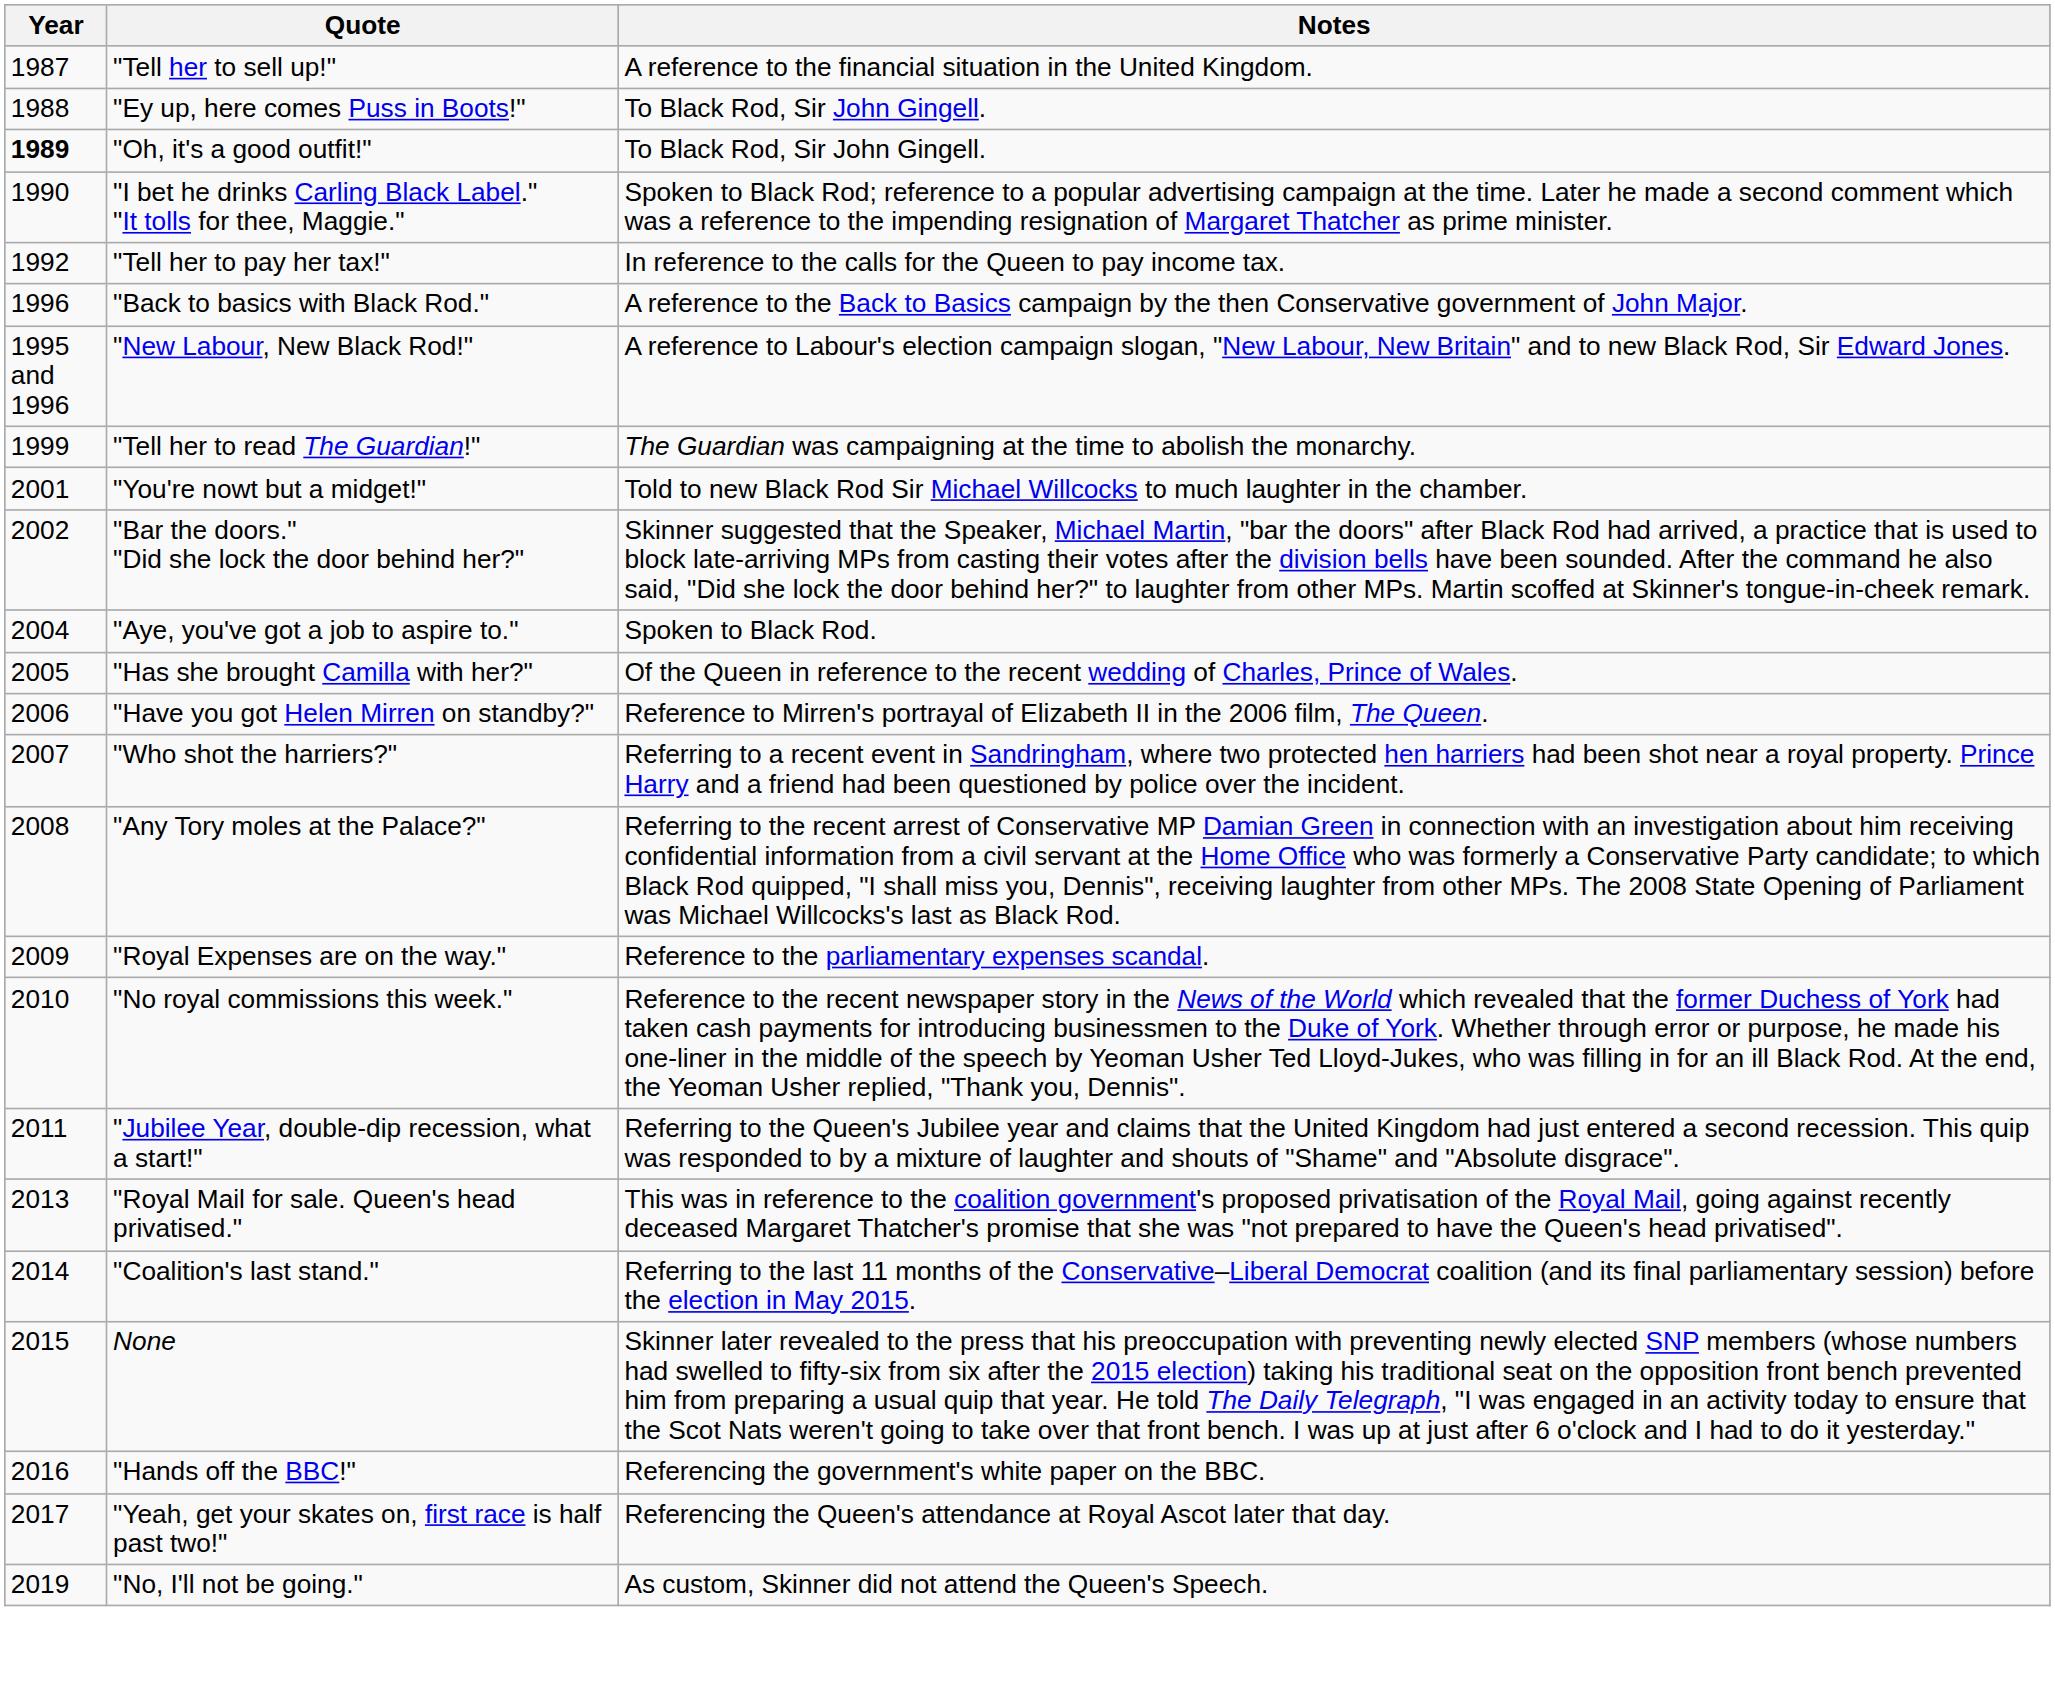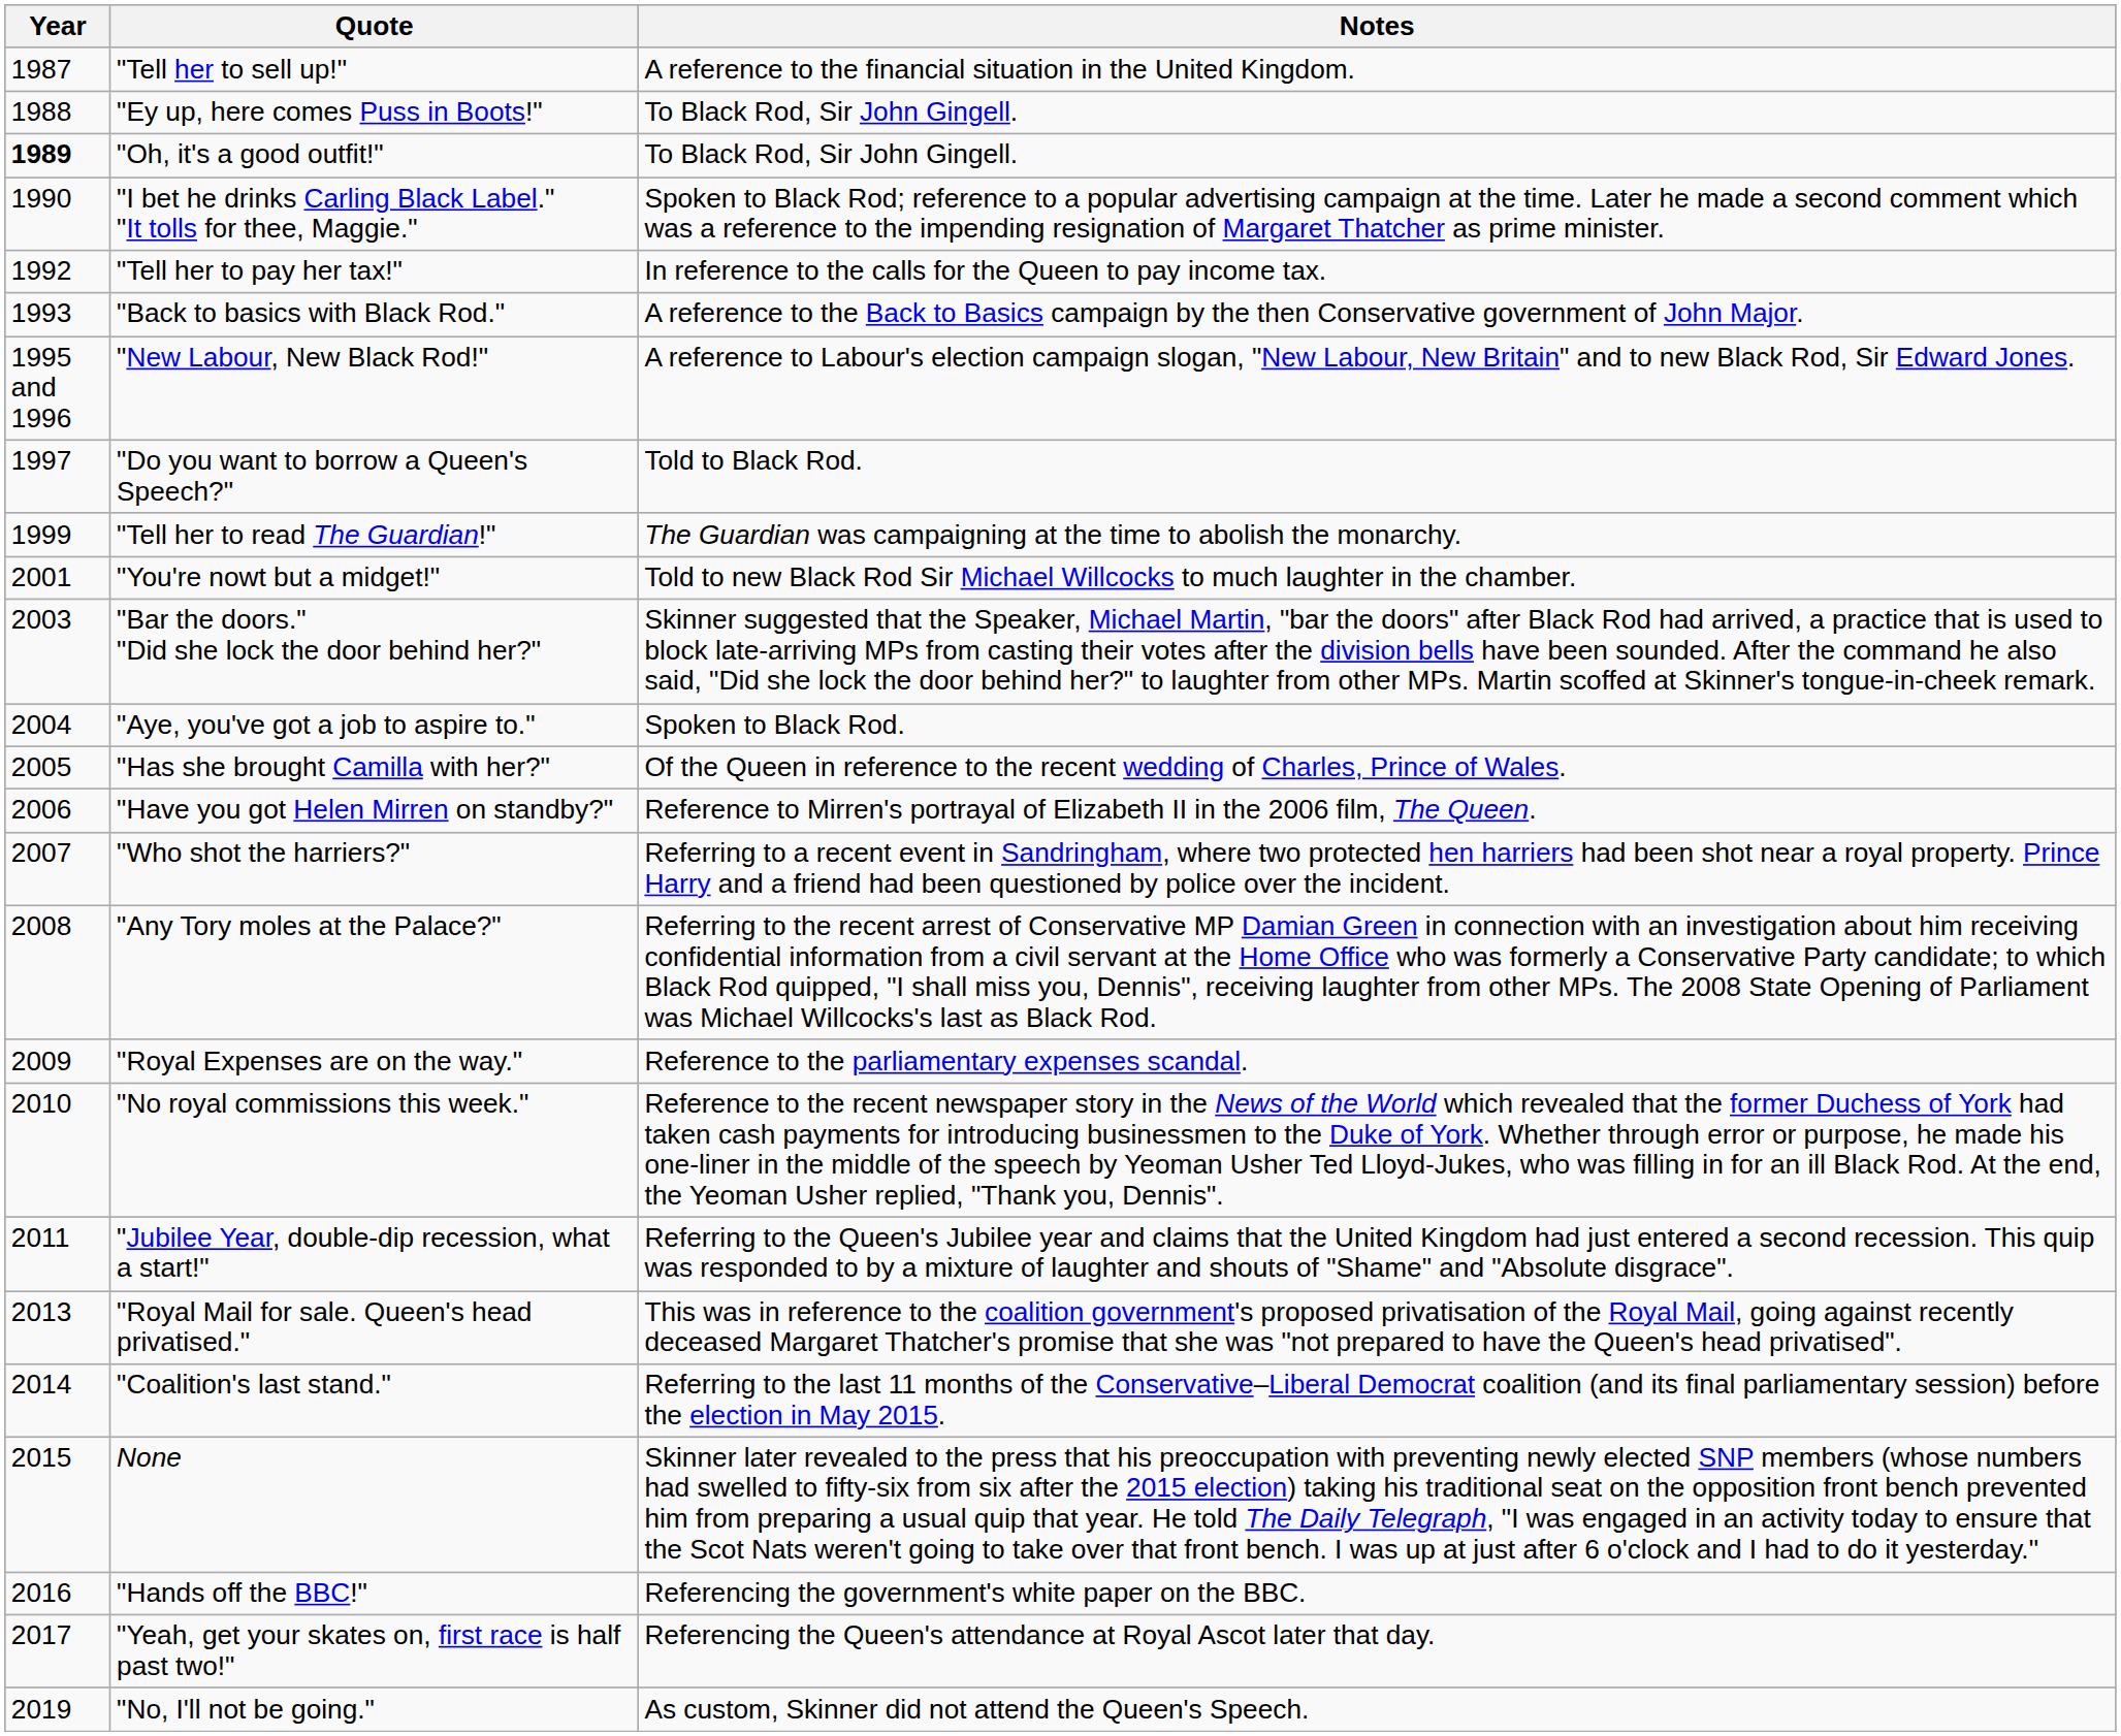"Back to basics with Black Rod." | Year: 1996 -> 1993
+ row: 1997 | "Do you want to borrow a Queen's Speech?" | Told to Black Rod.
"Bar the doors." "Did she lock the door behind her?" | Year: 2002 -> 2003
